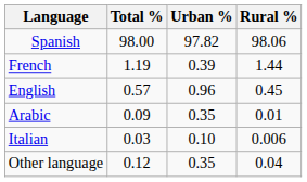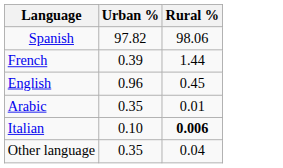- column: Total % | 98.00 | 1.19 | 0.57 | 0.09 | 0.03 | 0.12
Italian | Rural %: normal -> bold
